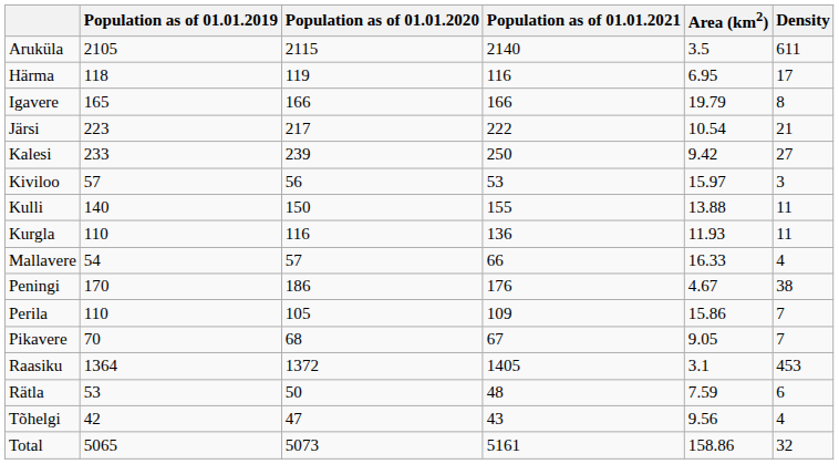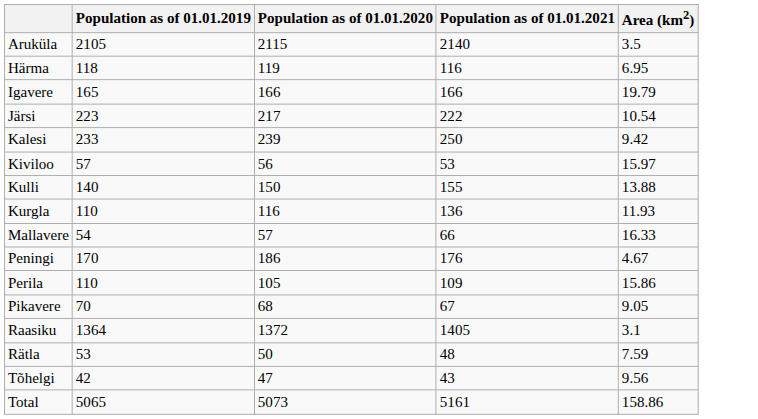- column: Density | 611 | 17 | 8 | 21 | 27 | 3 | 11 | 11 | 4 | 38 | 7 | 7 | 453 | 6 | 4 | 32
